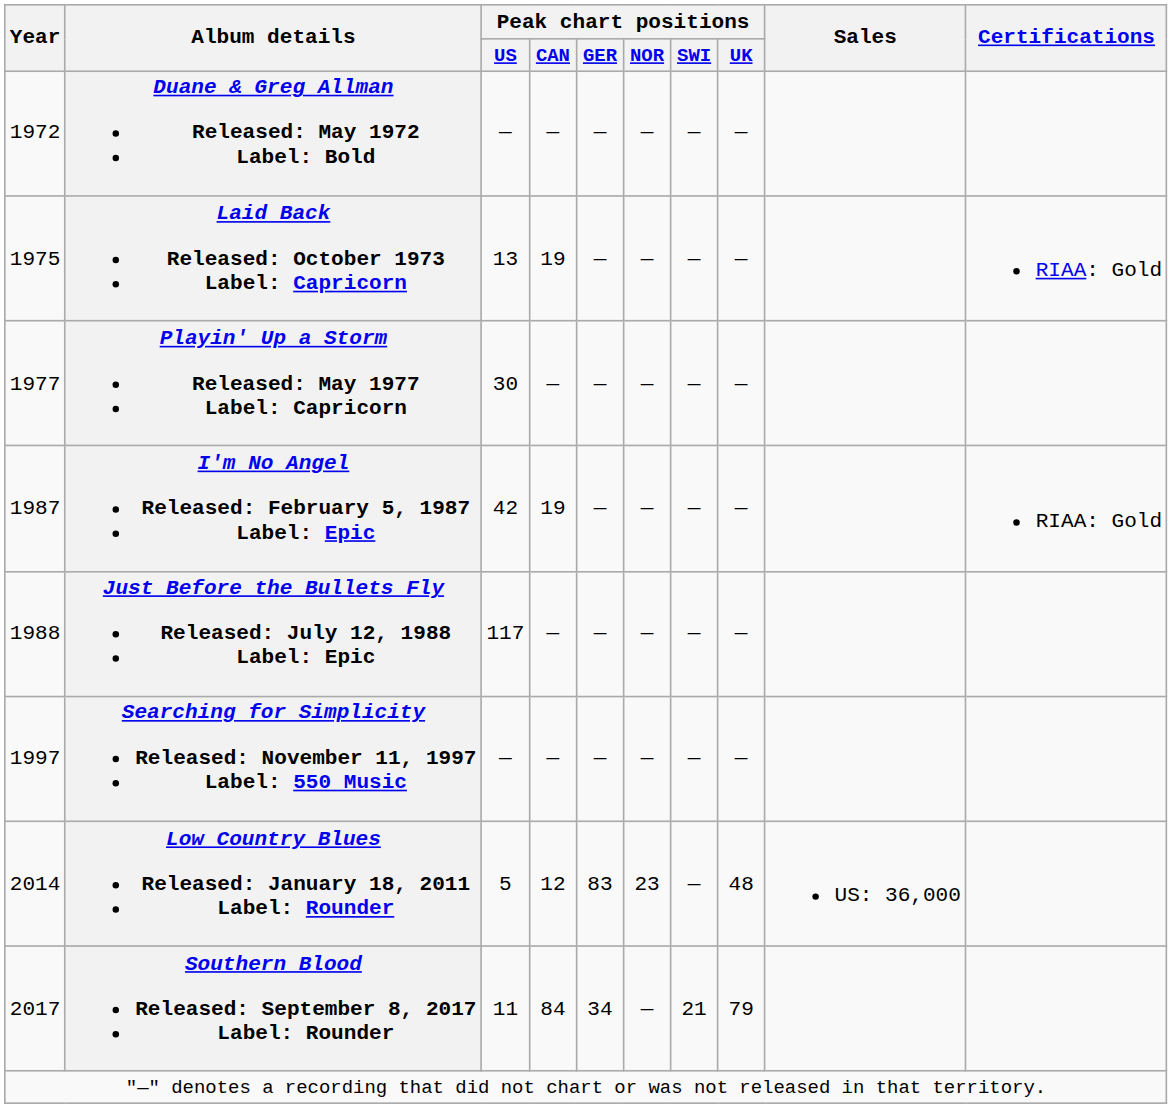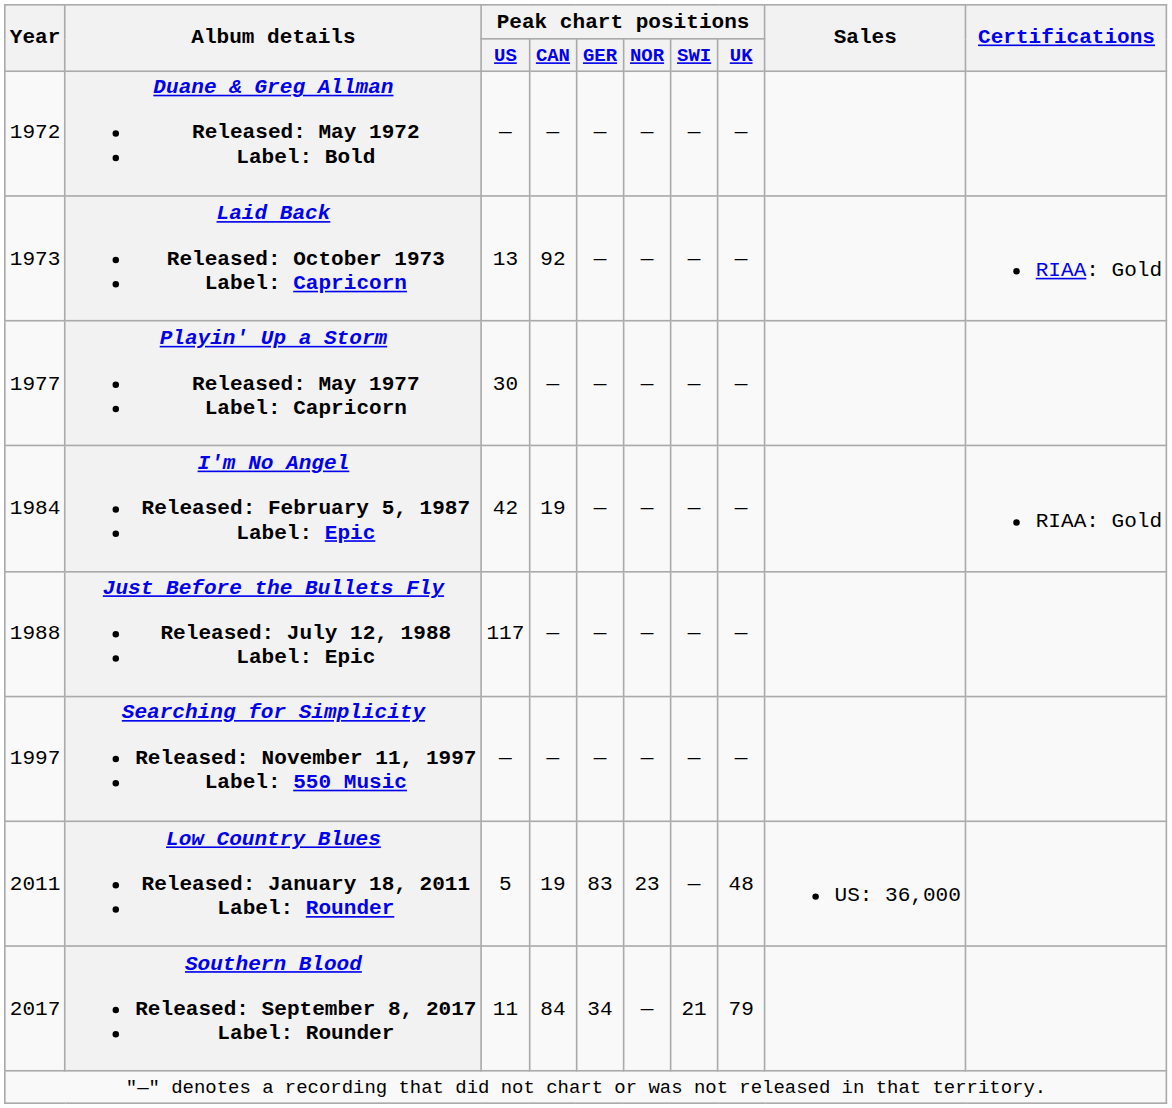Laid Back Released: October 1973 Label: Capricorn | Year: 1975 -> 1973
Laid Back Released: October 1973 Label: Capricorn | Peak chart positions / CAN: 19 -> 92
I'm No Angel Released: February 5, 1987 Label: Epic | Year: 1987 -> 1984
Low Country Blues Released: January 18, 2011 Label: Rounder | Year: 2014 -> 2011
Low Country Blues Released: January 18, 2011 Label: Rounder | Peak chart positions / CAN: 12 -> 19
